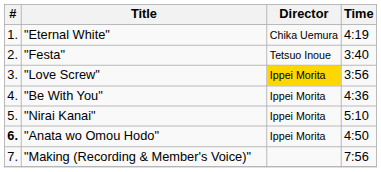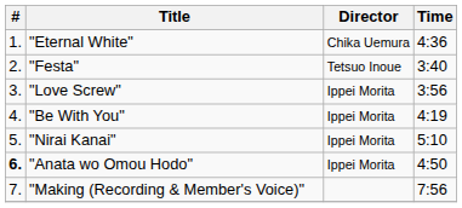"Eternal White" | Time: 4:19 -> 4:36
"Love Screw" | Director: gold background -> no background
"Be With You" | Time: 4:36 -> 4:19
